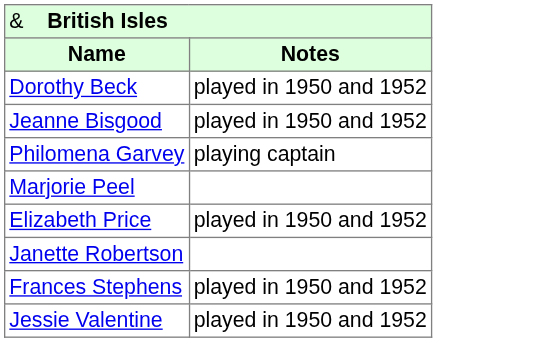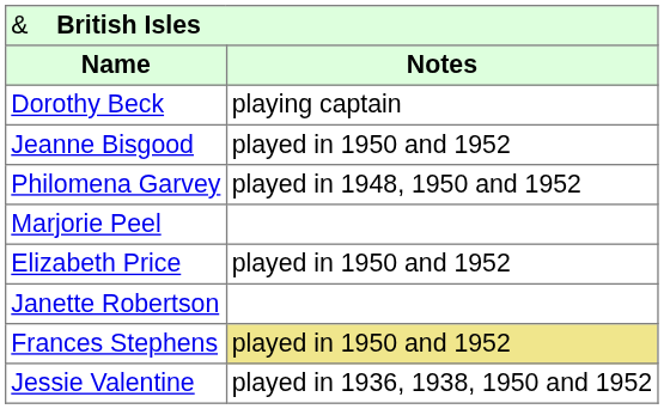Dorothy Beck | column 2: played in 1950 and 1952 -> playing captain
Philomena Garvey | column 2: playing captain -> played in 1948, 1950 and 1952
Frances Stephens | column 2: no background -> khaki background
Jessie Valentine | column 2: played in 1950 and 1952 -> played in 1936, 1938, 1950 and 1952
